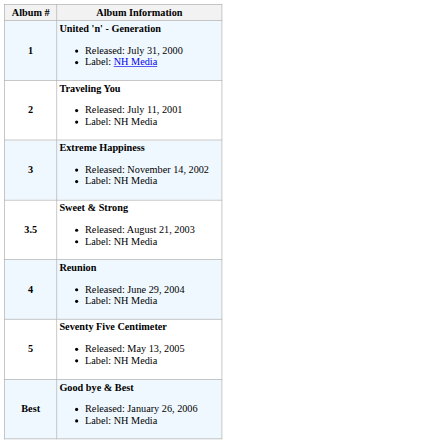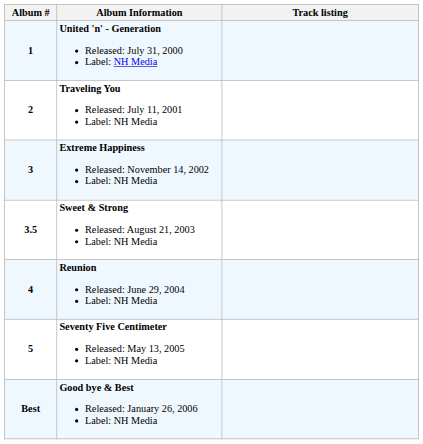+ column: Track listing
